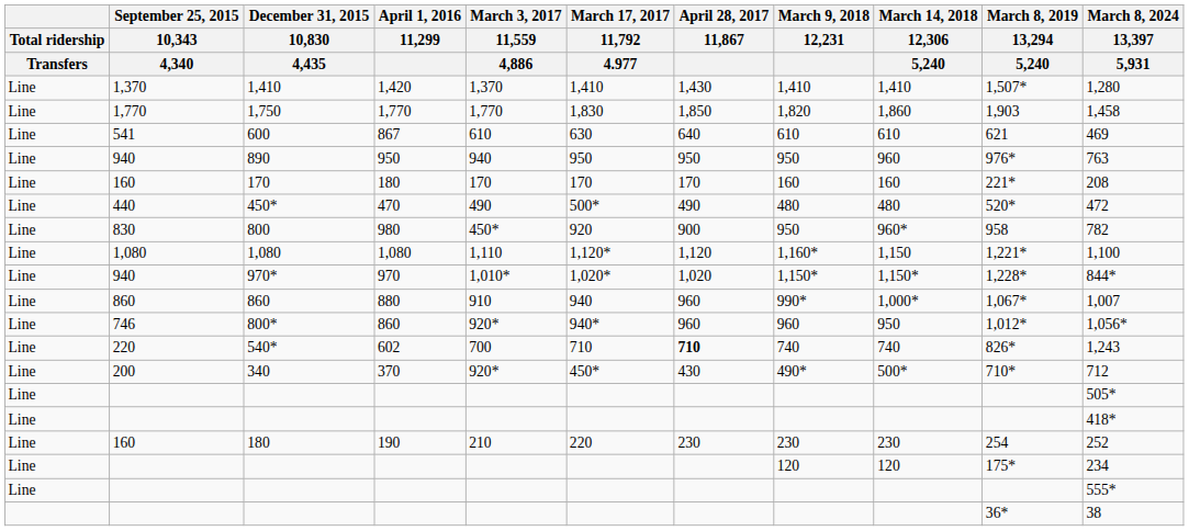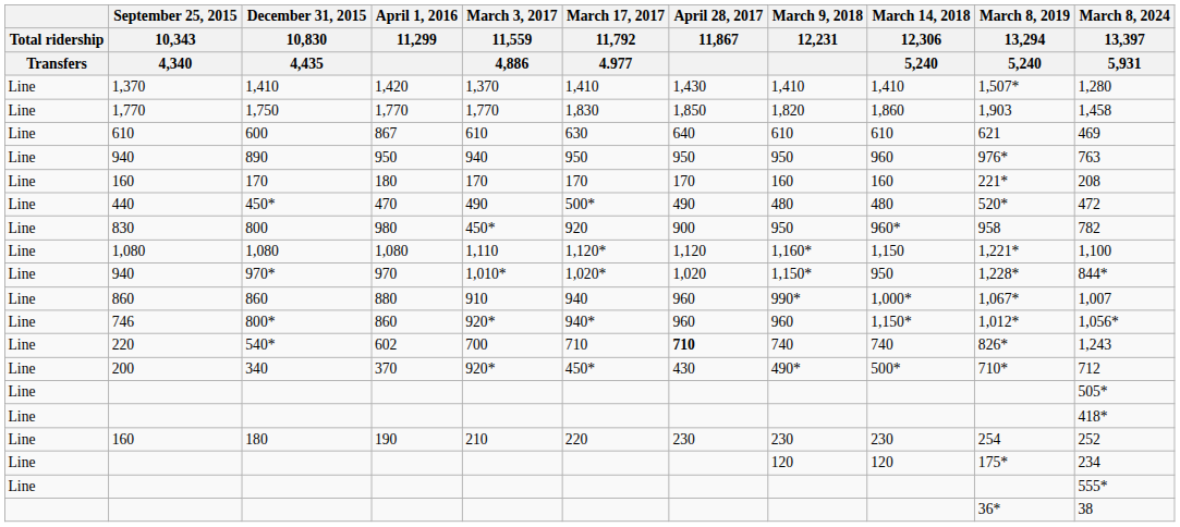600 | September 25, 2015 / 10,343 / 4,340: 541 -> 610
970* | March 14, 2018 / 12,306 / 5,240: 1,150* -> 950
800* | March 14, 2018 / 12,306 / 5,240: 950 -> 1,150*
